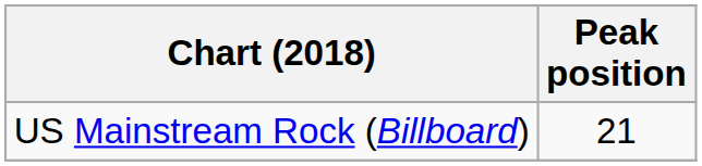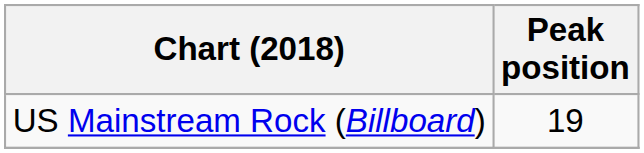US Mainstream Rock (Billboard) | Peak position: 21 -> 19
